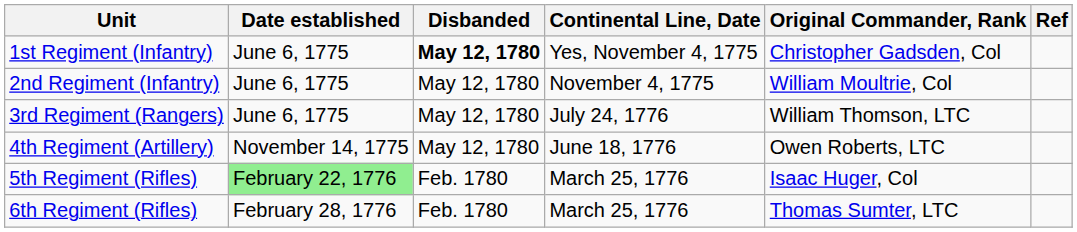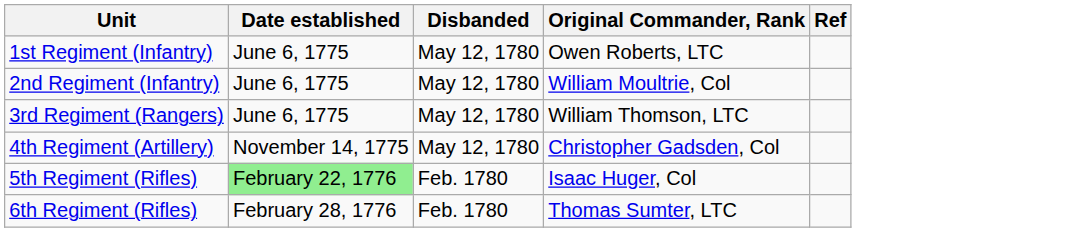- column: Continental Line, Date | Yes, November 4, 1775 | November 4, 1775 | July 24, 1776 | June 18, 1776 | March 25, 1776 | March 25, 1776
1st Regiment (Infantry) | Disbanded: bold -> normal
1st Regiment (Infantry) | Original Commander, Rank: Christopher Gadsden, Col -> Owen Roberts, LTC
4th Regiment (Artillery) | Original Commander, Rank: Owen Roberts, LTC -> Christopher Gadsden, Col
